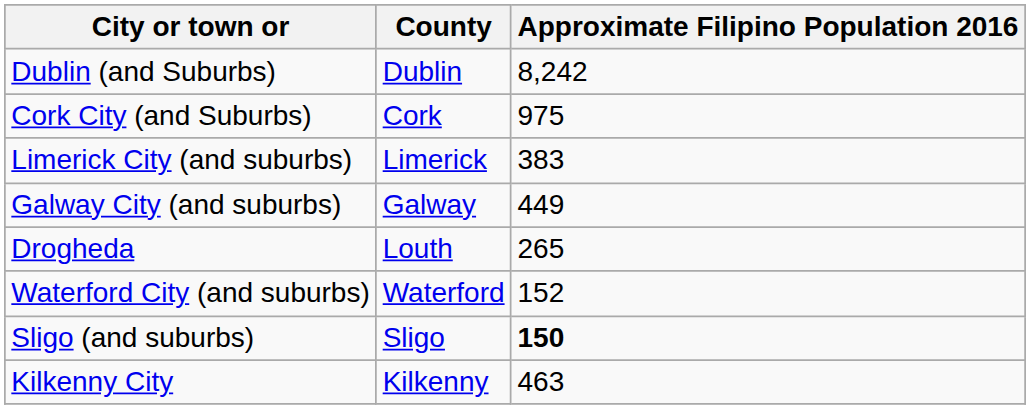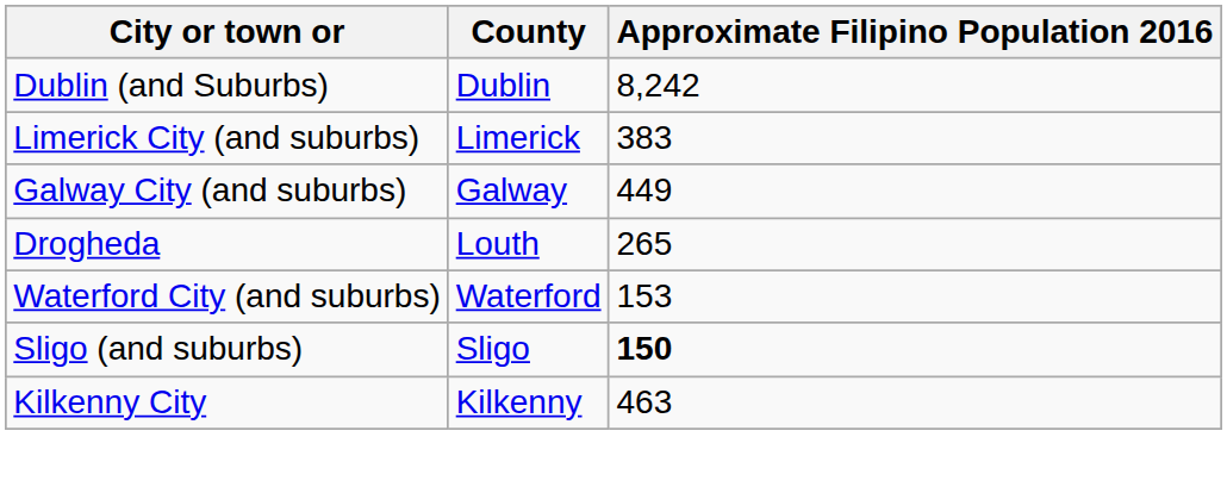- row: Cork City (and Suburbs) | Cork | 975
Waterford City (and suburbs) | Approximate Filipino Population 2016: 152 -> 153
